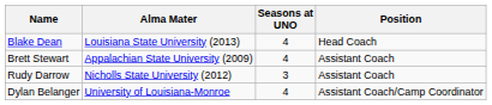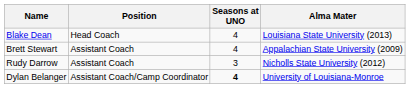columns swapped: Position <-> Alma Mater
Dylan Belanger | Seasons at UNO: normal -> bold
